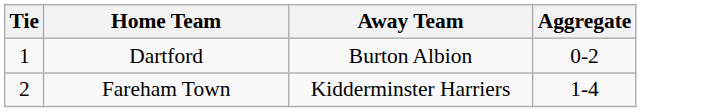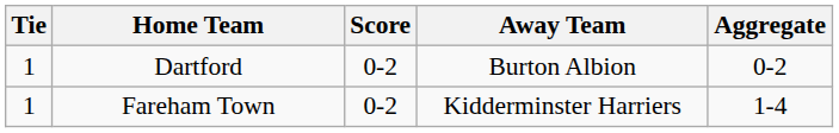+ column: Score | 0-2 | 0-2
Fareham Town | Tie: 2 -> 1
